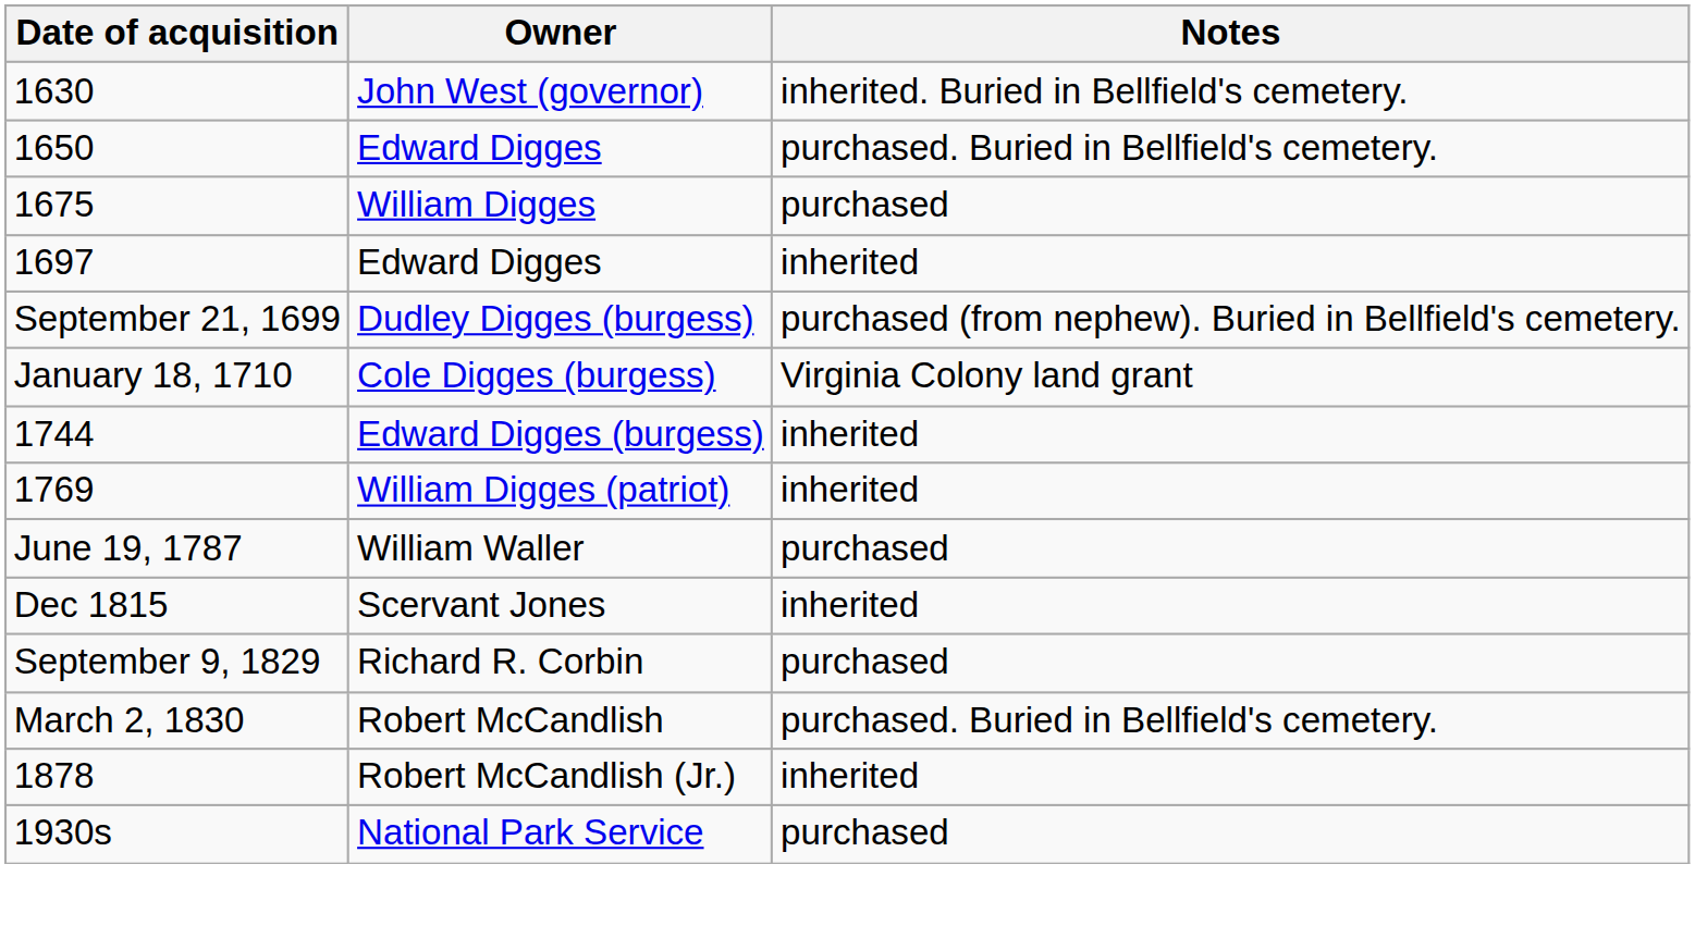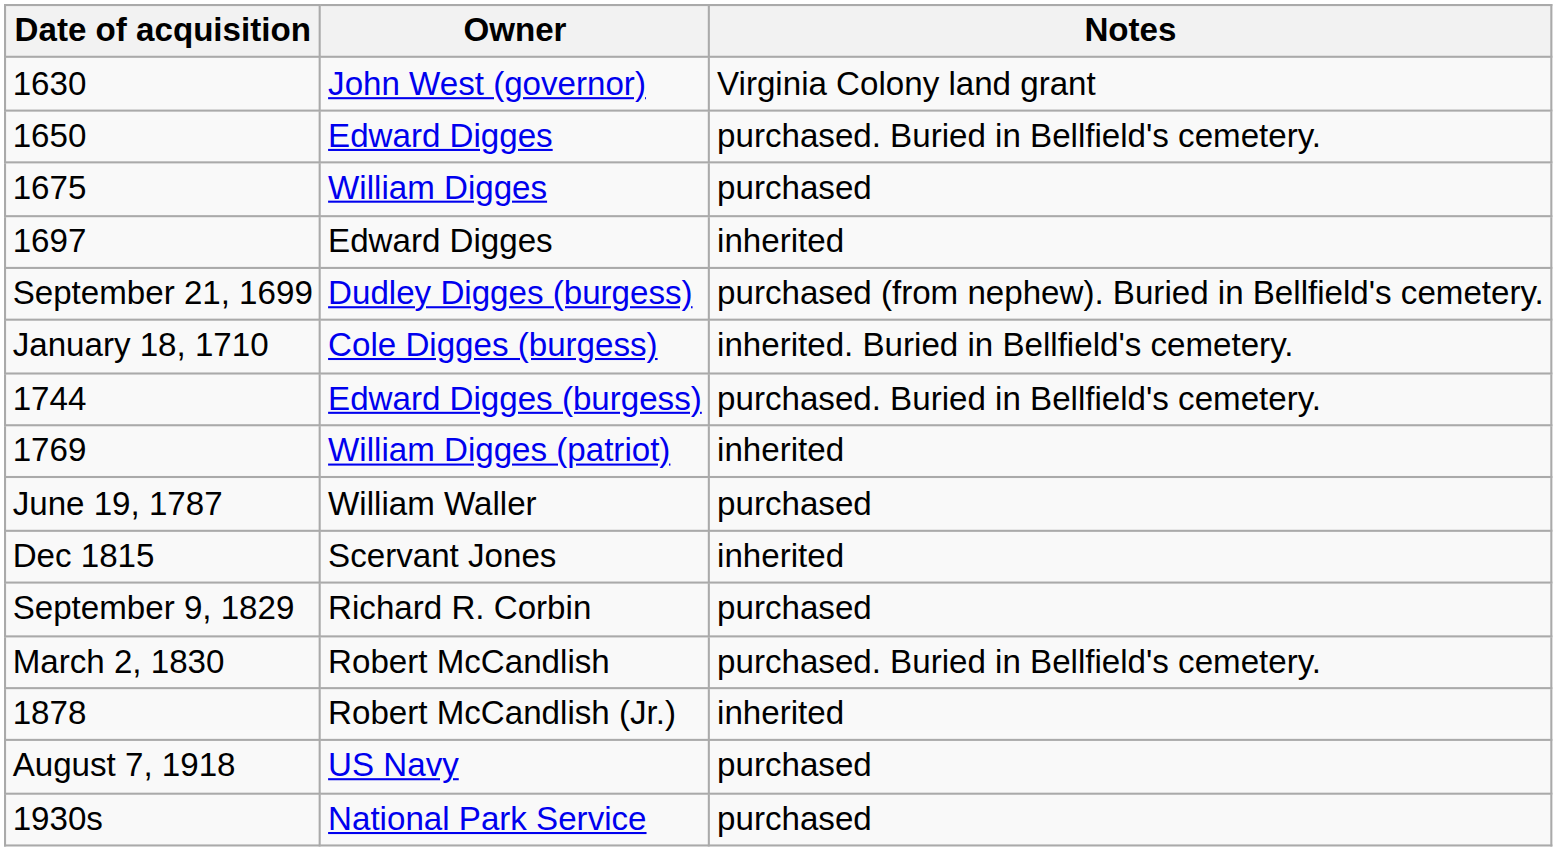John West (governor) | Notes: inherited. Buried in Bellfield's cemetery. -> Virginia Colony land grant
Cole Digges (burgess) | Notes: Virginia Colony land grant -> inherited. Buried in Bellfield's cemetery.
Edward Digges (burgess) | Notes: inherited -> purchased. Buried in Bellfield's cemetery.
+ row: August 7, 1918 | US Navy | purchased
